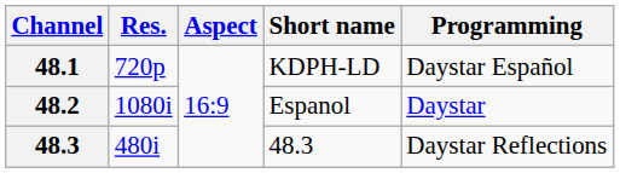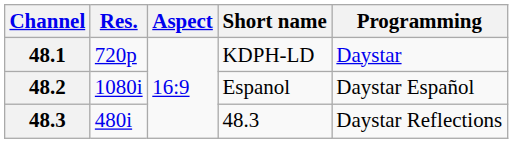48.1 | Programming: Daystar Español -> Daystar
48.2 | Programming: Daystar -> Daystar Español
